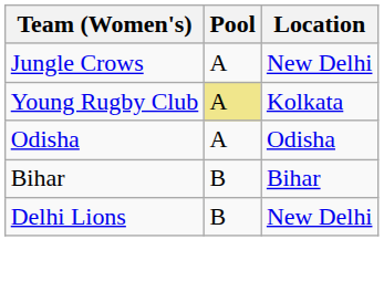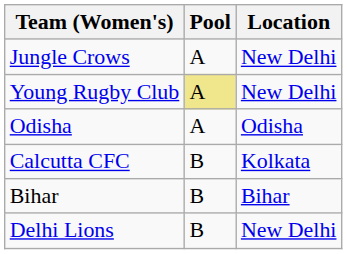Young Rugby Club | Location: Kolkata -> New Delhi
+ row: Calcutta CFC | B | Kolkata
